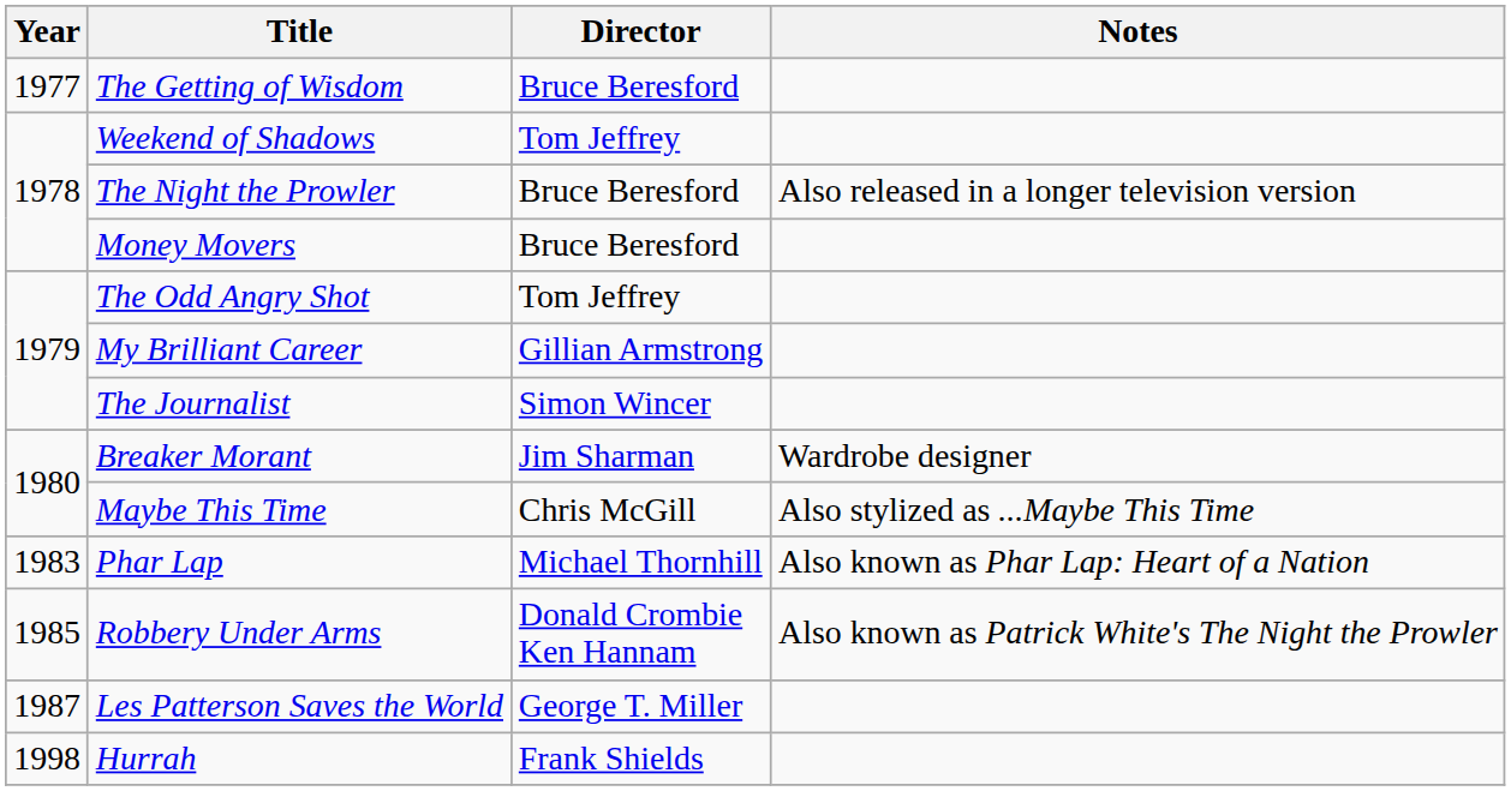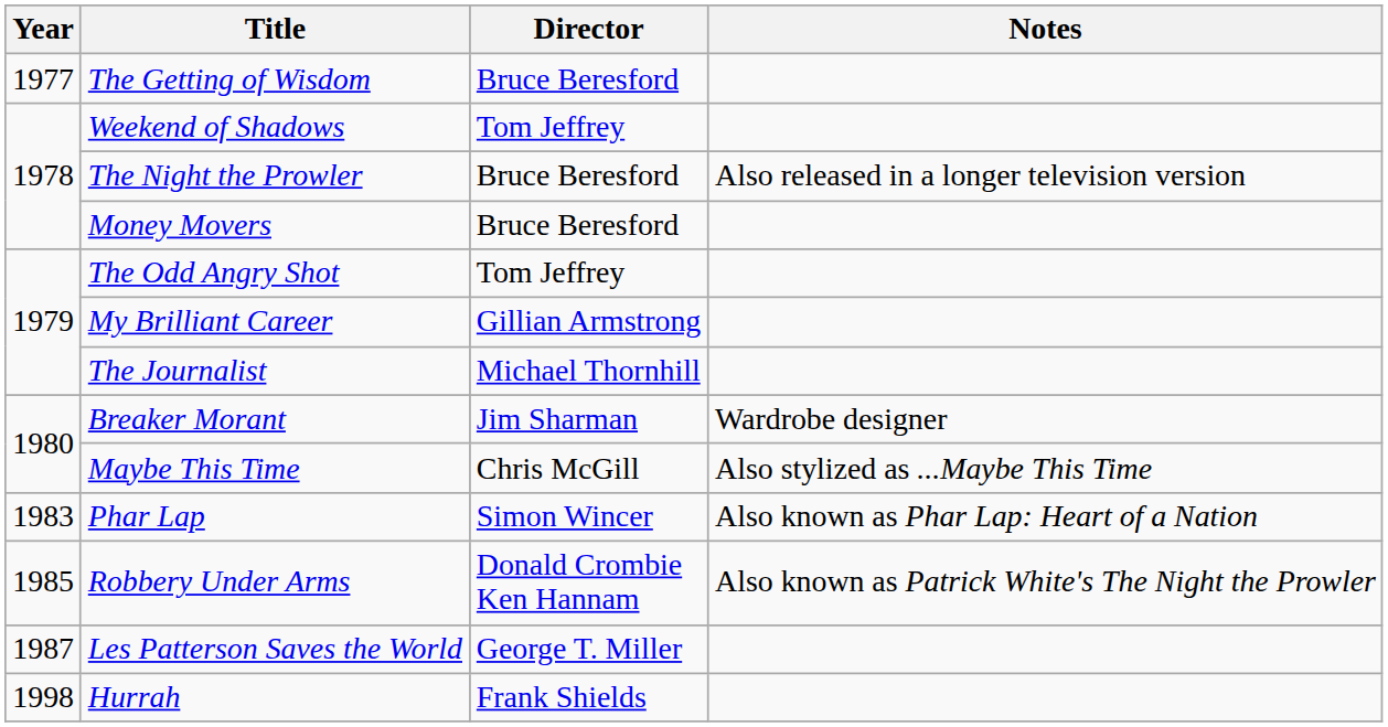The Journalist | Director: Simon Wincer -> Michael Thornhill
Phar Lap | Director: Michael Thornhill -> Simon Wincer
